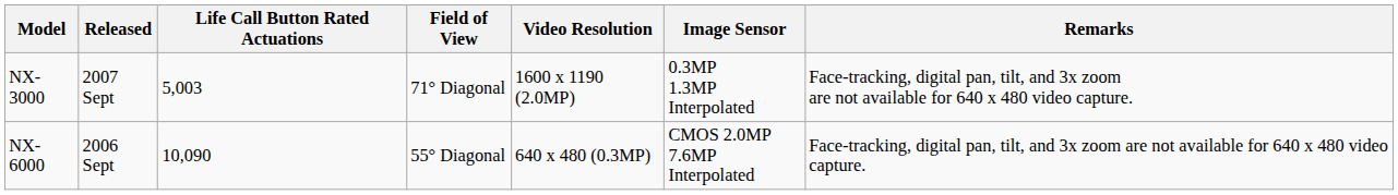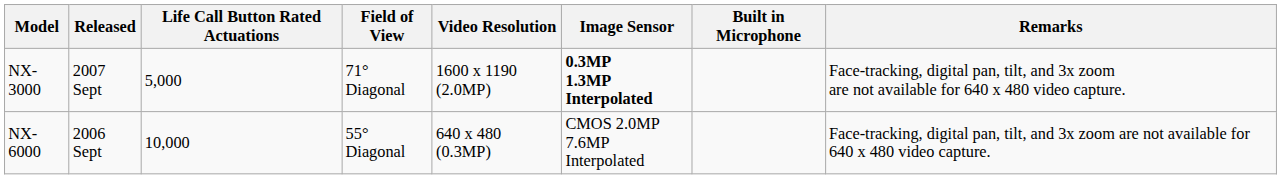+ column: Built in Microphone
NX-3000 | Life Call Button Rated Actuations: 5,003 -> 5,000
NX-3000 | Image Sensor: normal -> bold
NX-6000 | Life Call Button Rated Actuations: 10,090 -> 10,000
